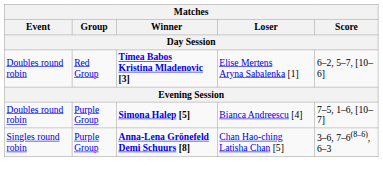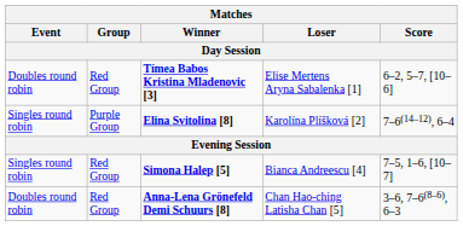+ row: Singles round robin | Purple Group | Elina Svitolina [8] | Karolína Plíšková [2] | 7–6(14–12), 6–4
Simona Halep [5] | Event: Doubles round robin -> Singles round robin
Simona Halep [5] | Group: Purple Group -> Red Group
Anna-Lena Grönefeld Demi Schuurs [8] | Event: Singles round robin -> Doubles round robin
Anna-Lena Grönefeld Demi Schuurs [8] | Group: Purple Group -> Red Group
